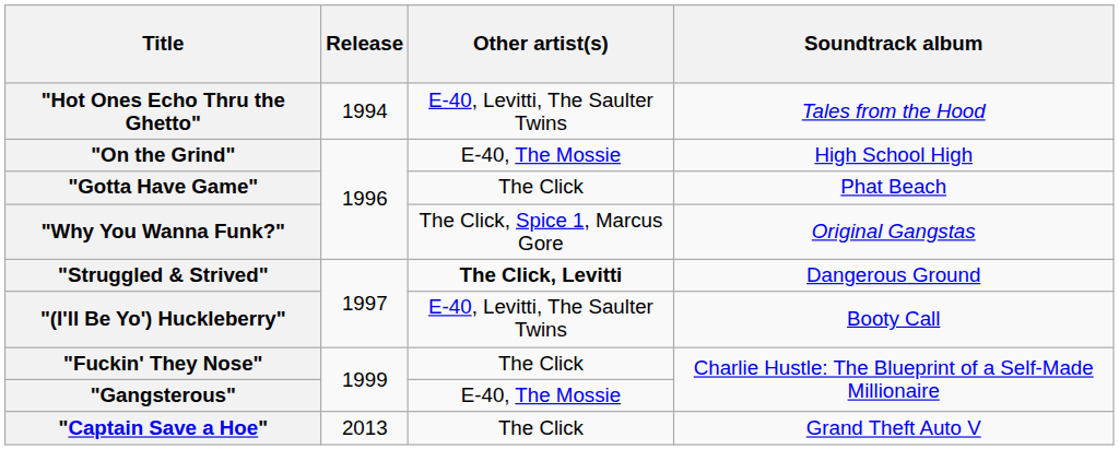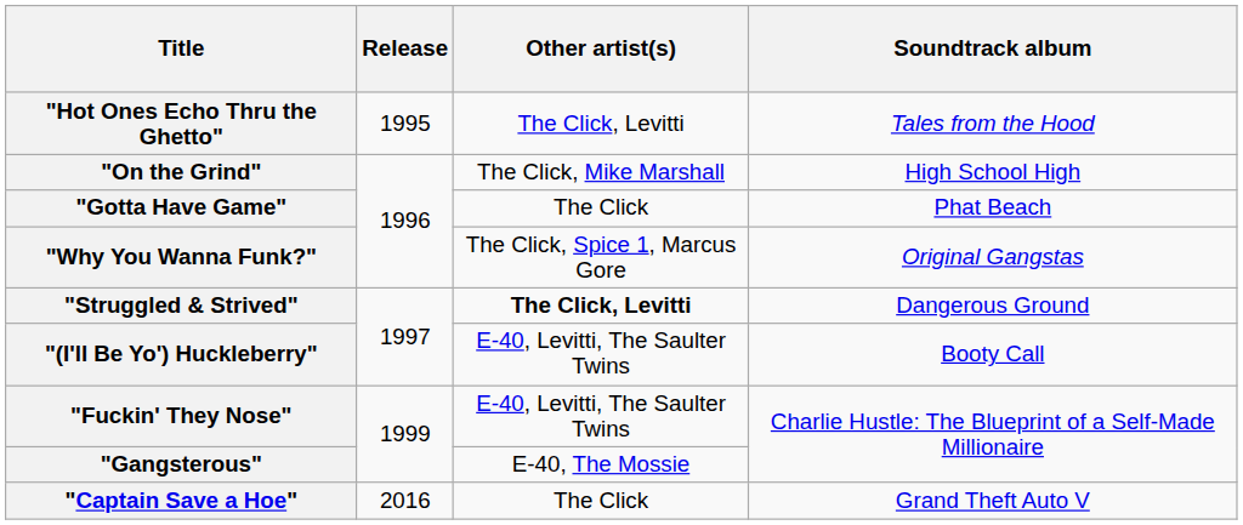"Hot Ones Echo Thru the Ghetto" | Release: 1994 -> 1995
"Hot Ones Echo Thru the Ghetto" | Other artist(s): E-40, Levitti, The Saulter Twins -> The Click, Levitti
"On the Grind" | Other artist(s): E-40, The Mossie -> The Click, Mike Marshall
"Fuckin' They Nose" | Other artist(s): The Click -> E-40, Levitti, The Saulter Twins
"Captain Save a Hoe" | Release: 2013 -> 2016
